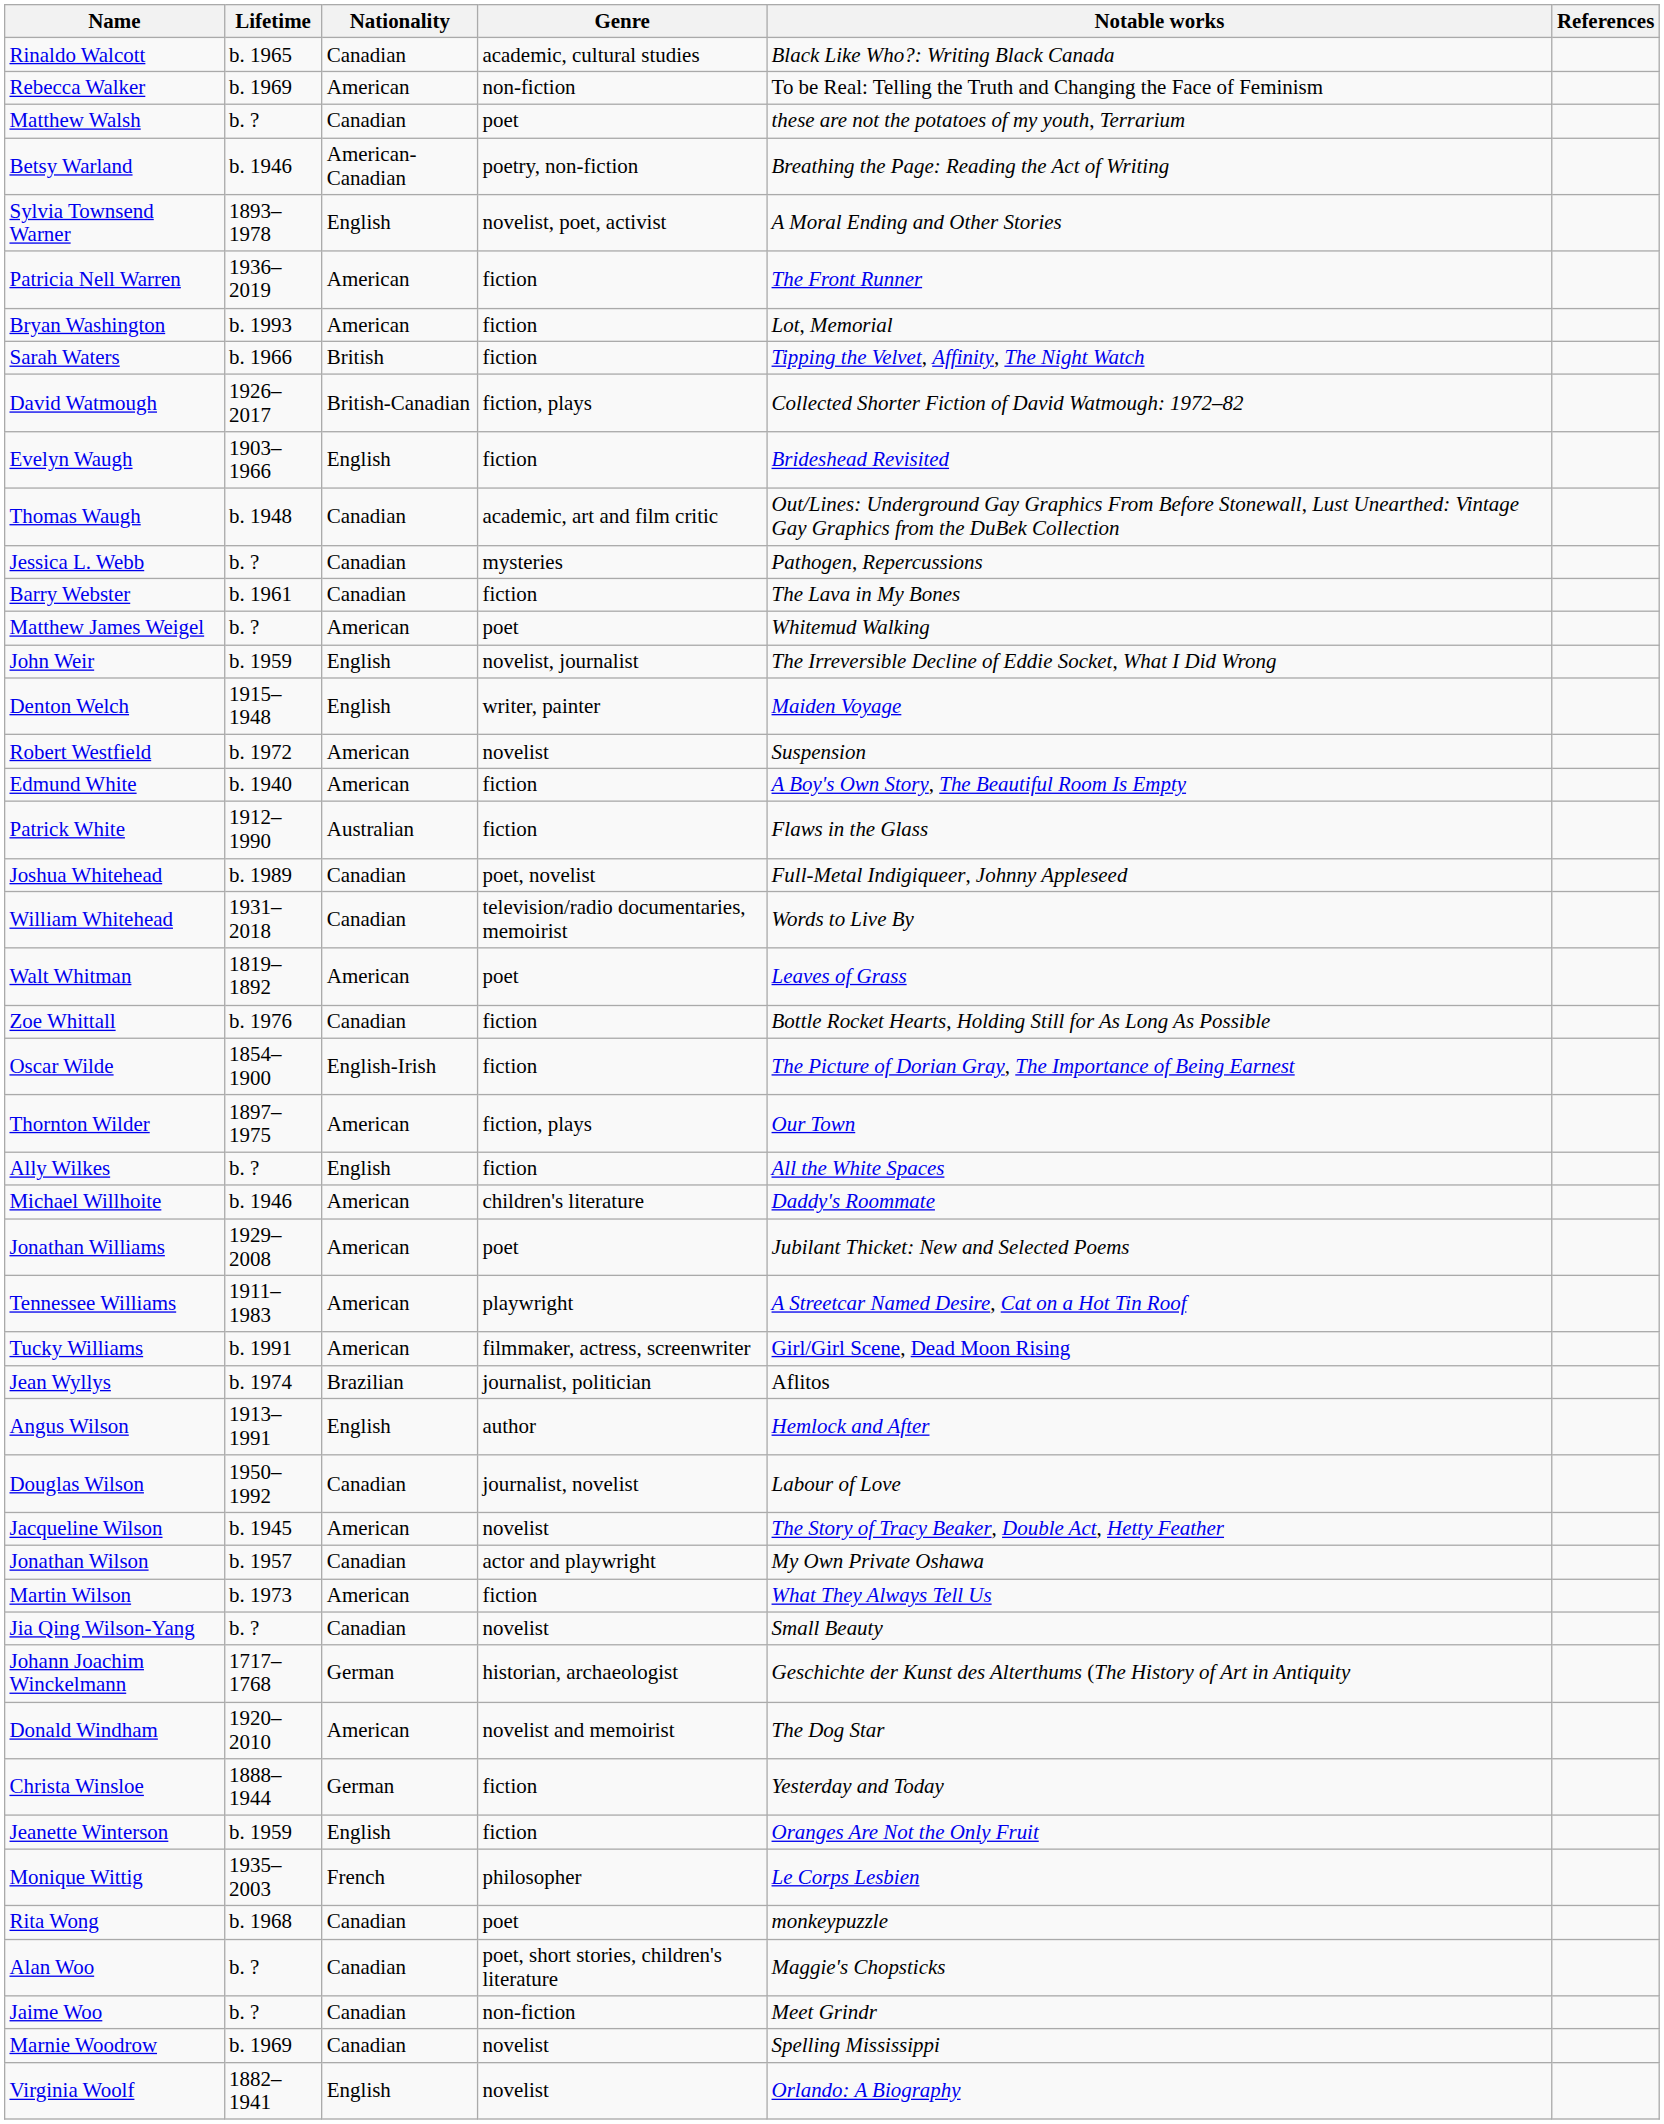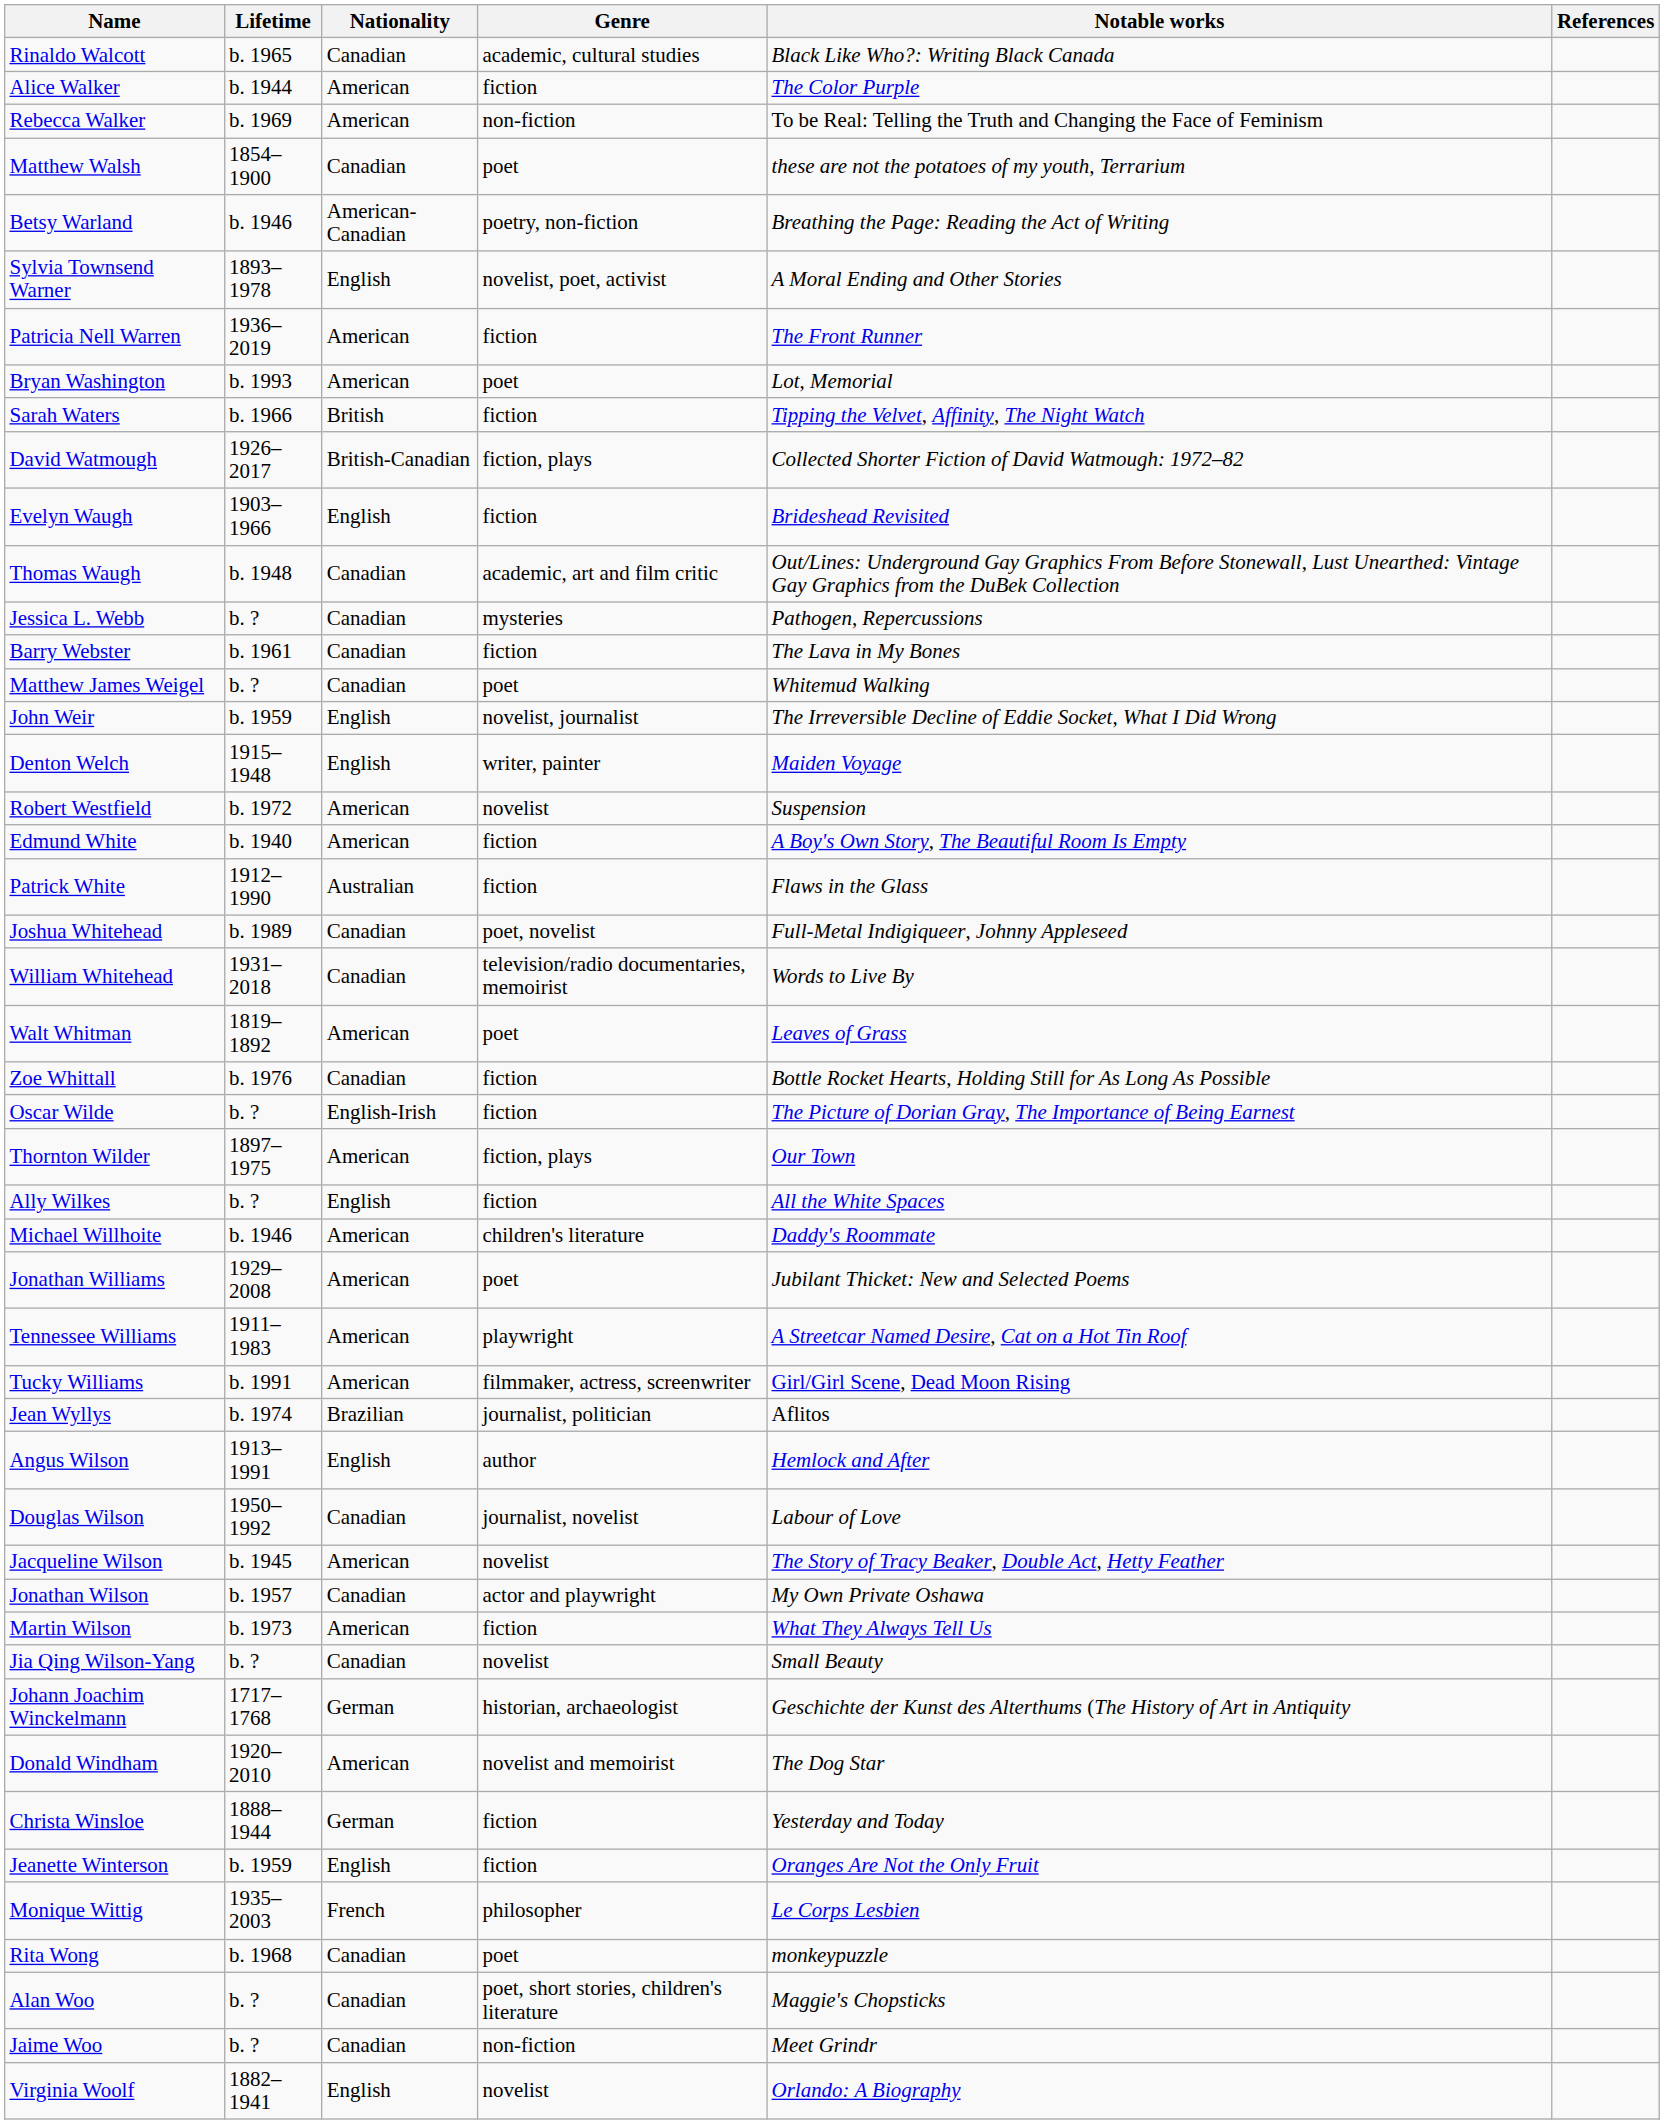+ row: Alice Walker | b. 1944 | American | fiction | The Color Purple
Matthew Walsh | Lifetime: b. ? -> 1854–1900
Bryan Washington | Genre: fiction -> poet
Matthew James Weigel | Nationality: American -> Canadian
Oscar Wilde | Lifetime: 1854–1900 -> b. ?
- row: Marnie Woodrow | b. 1969 | Canadian | novelist | Spelling Mississippi
